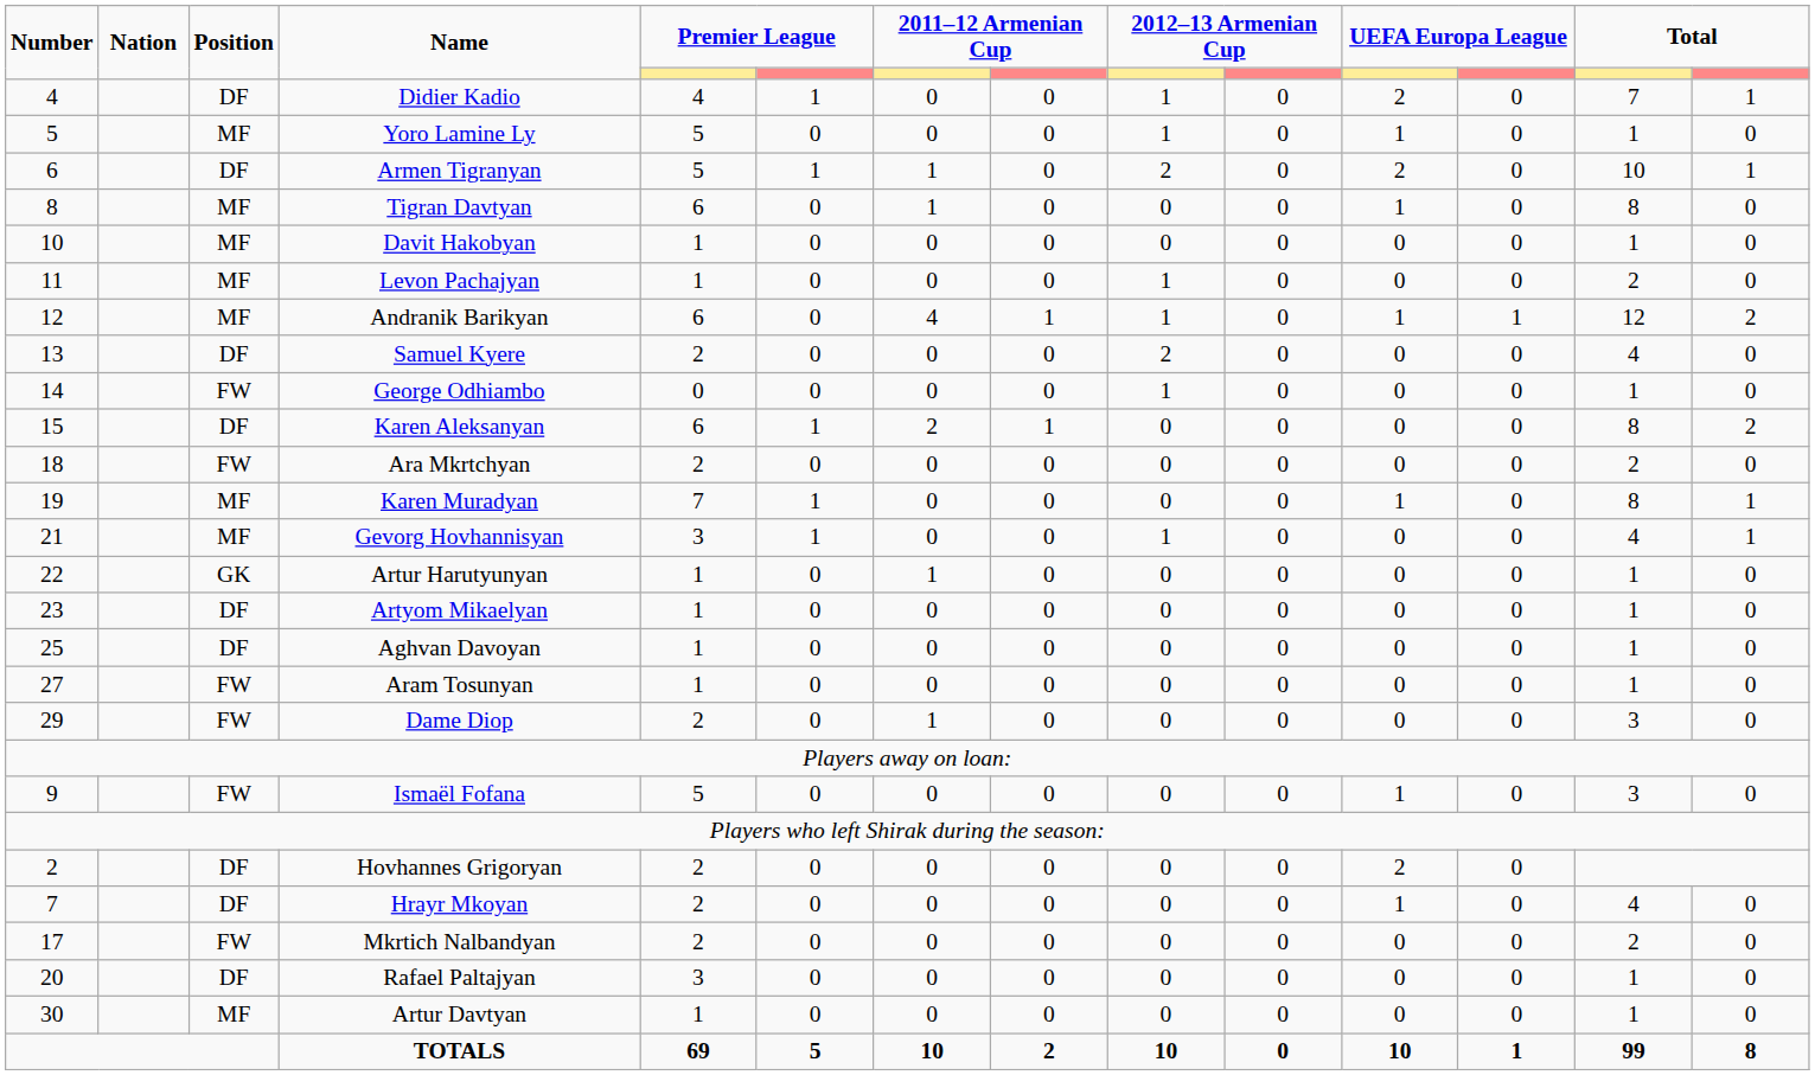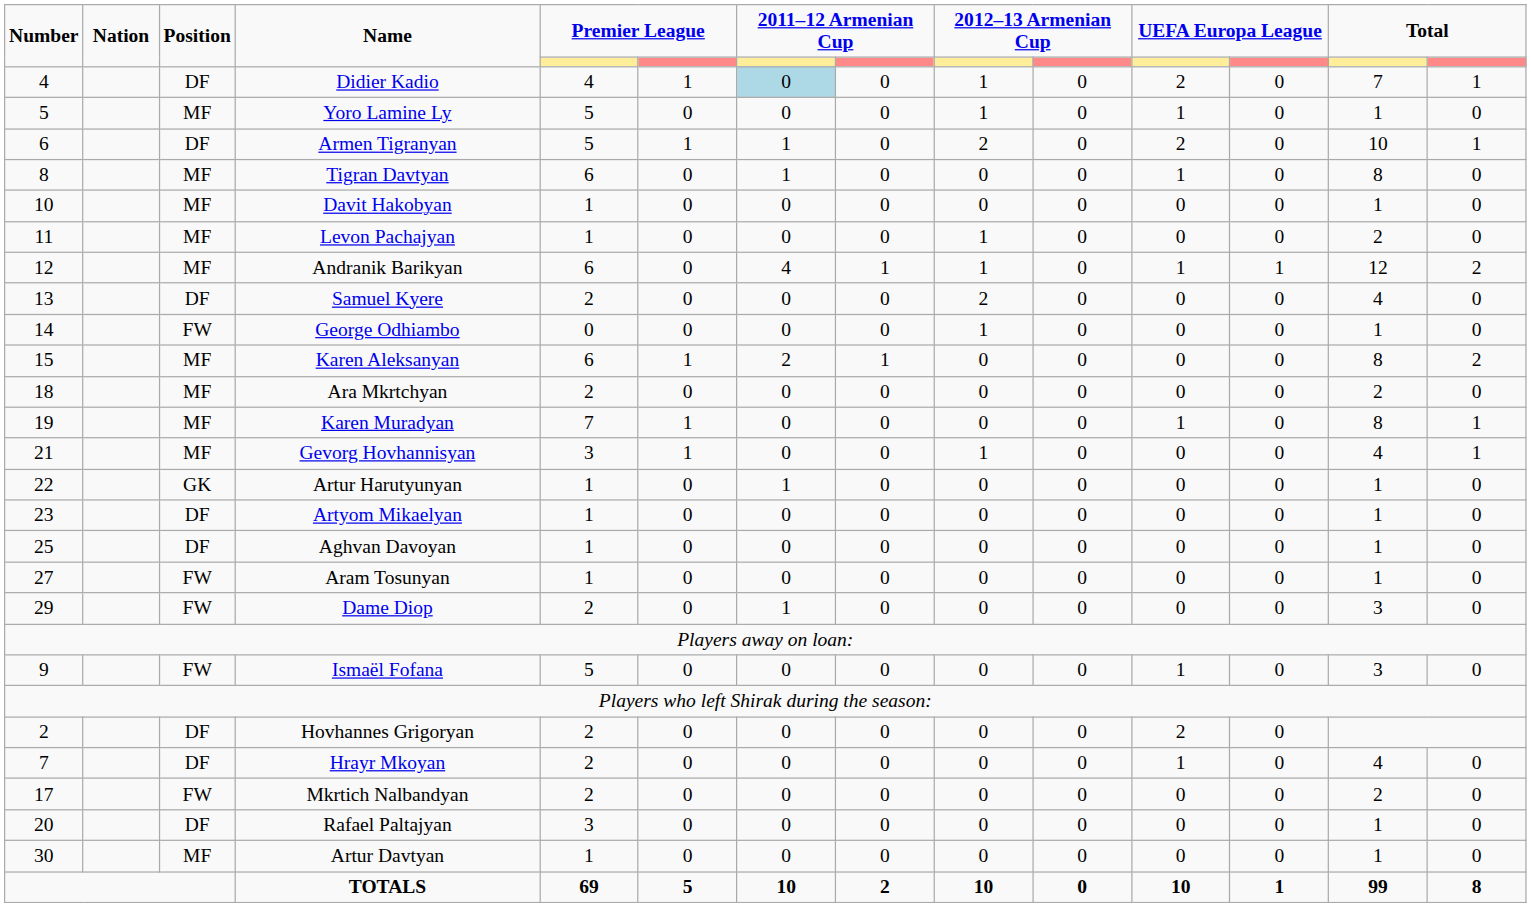Didier Kadio | column 7: no background -> lightblue background
Karen Aleksanyan | Position: DF -> MF
Ara Mkrtchyan | Position: FW -> MF
